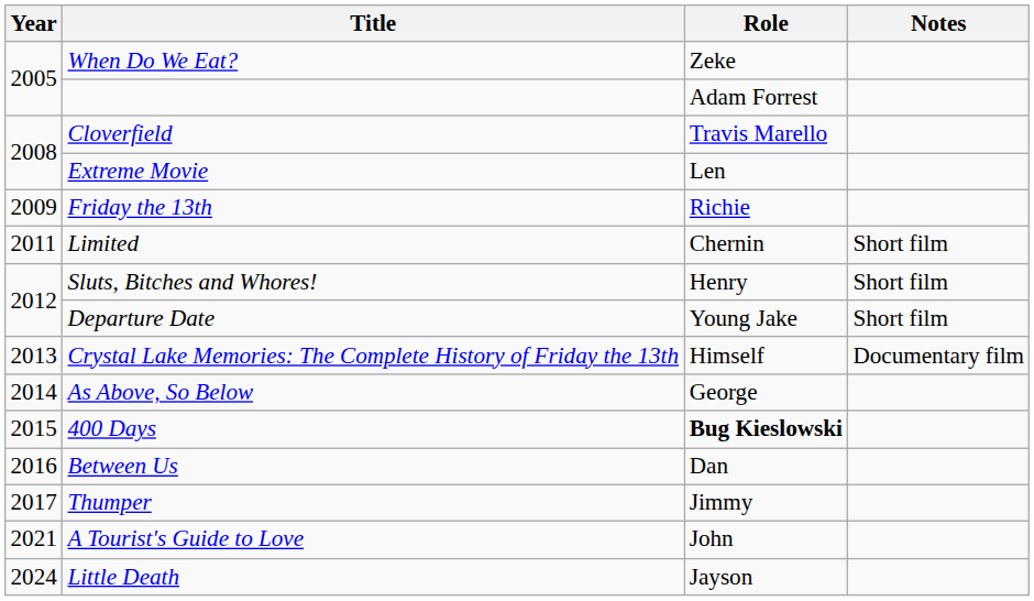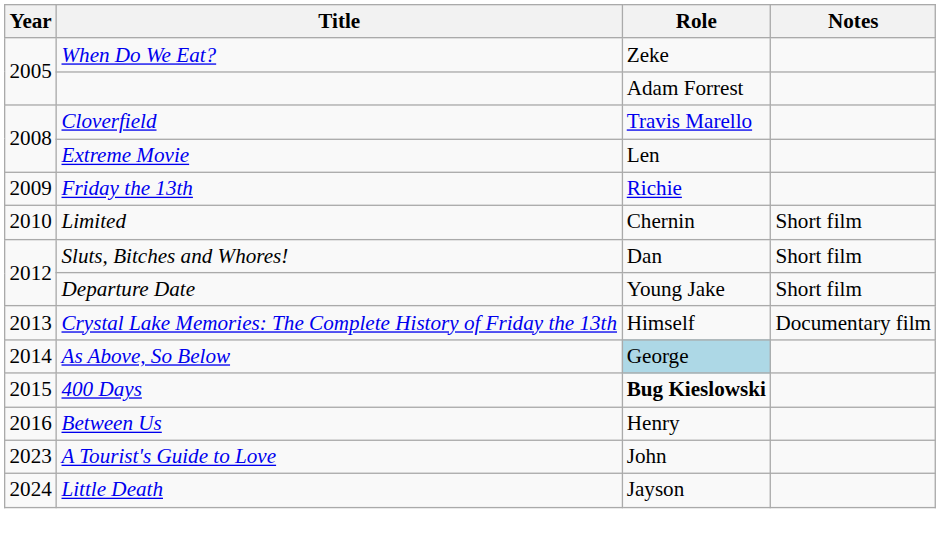Limited | Year: 2011 -> 2010
Sluts, Bitches and Whores! | Role: Henry -> Dan
As Above, So Below | Role: no background -> lightblue background
Between Us | Role: Dan -> Henry
- row: 2017 | Thumper | Jimmy
A Tourist's Guide to Love | Year: 2021 -> 2023
